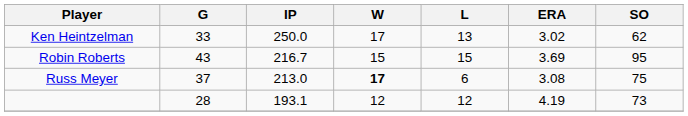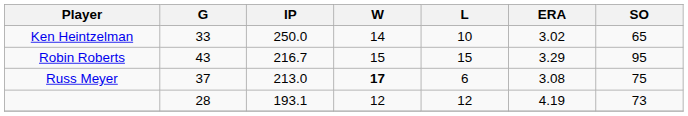Ken Heintzelman | W: 17 -> 14
Ken Heintzelman | L: 13 -> 10
Ken Heintzelman | SO: 62 -> 65
Robin Roberts | ERA: 3.69 -> 3.29
